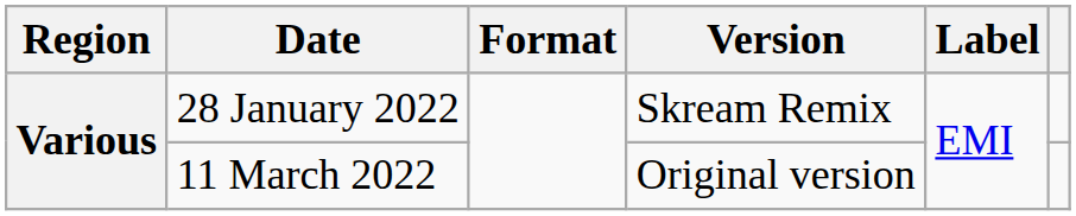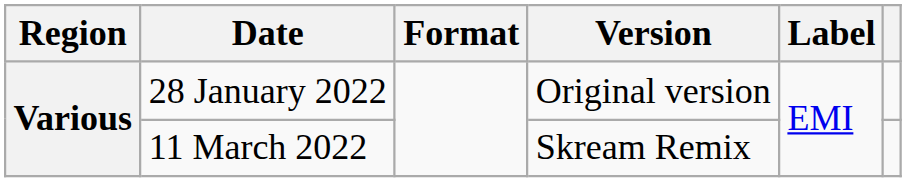28 January 2022 | Version: Skream Remix -> Original version
11 March 2022 | Version: Original version -> Skream Remix
